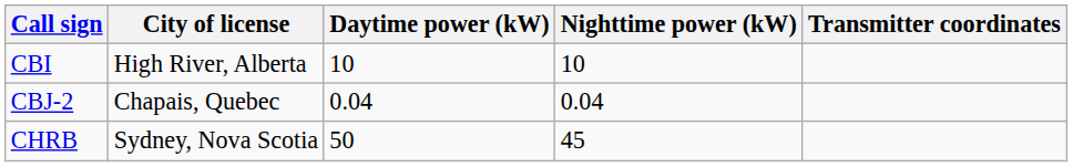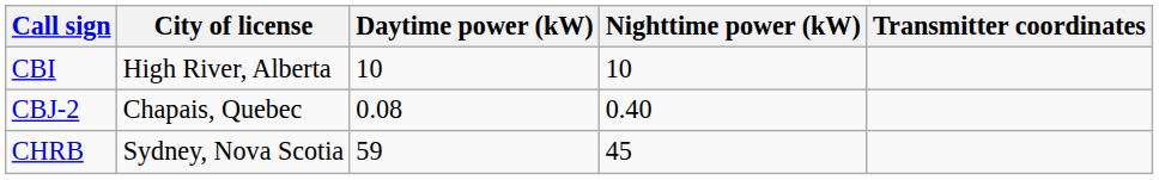CBJ-2 | Daytime power (kW): 0.04 -> 0.08
CBJ-2 | Nighttime power (kW): 0.04 -> 0.40
CHRB | Daytime power (kW): 50 -> 59
